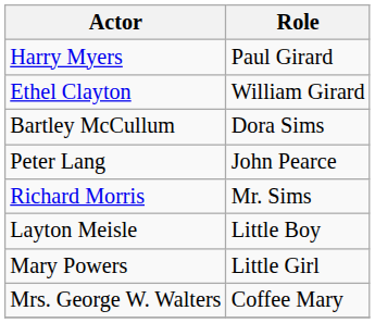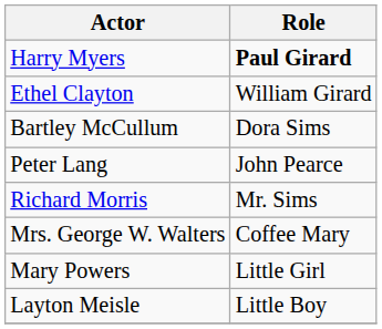Harry Myers | Role: normal -> bold
rows swapped: Layton Meisle <-> Mrs. George W. Walters
